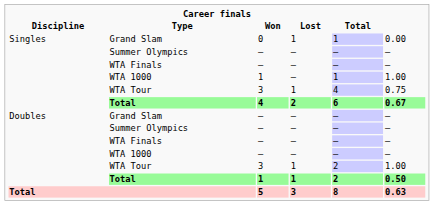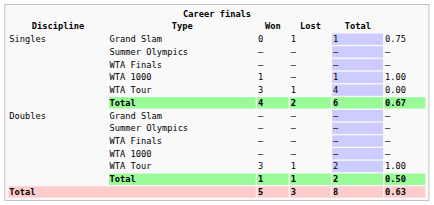Singles / Grand Slam | column 6: 0.00 -> 0.75
Singles / WTA Tour | column 6: 0.75 -> 0.00
